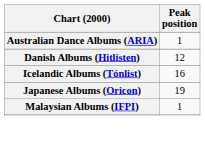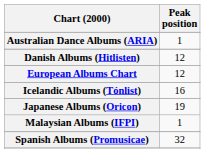+ row: European Albums Chart | 12
+ row: Spanish Albums (Promusicae) | 32
